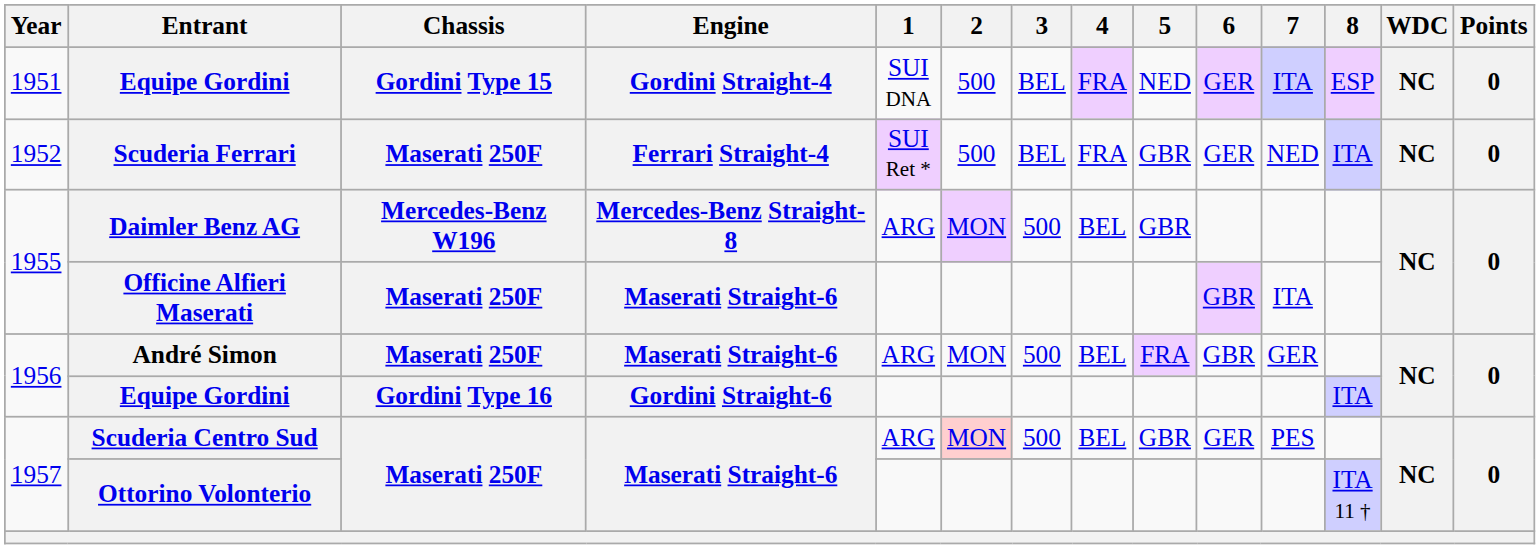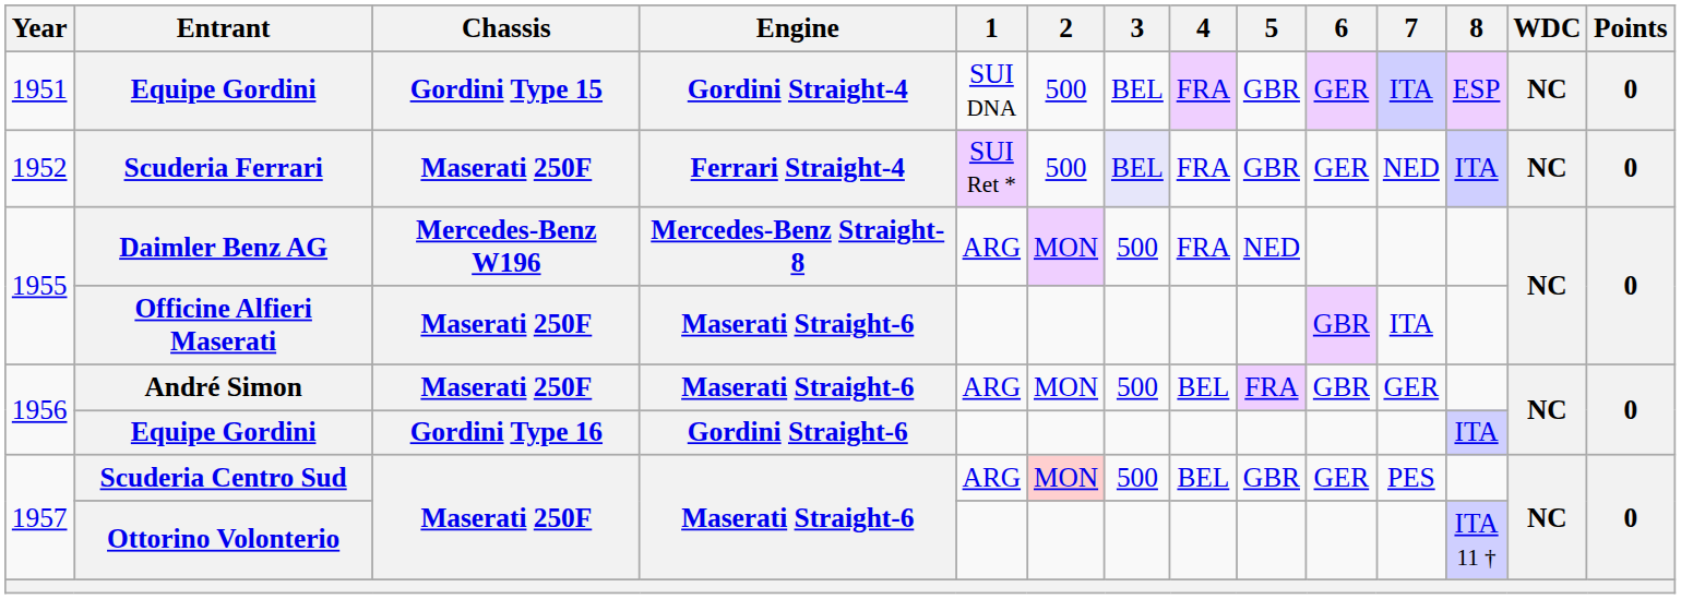1951 / Equipe Gordini | 5: NED -> GBR
Scuderia Ferrari | 3: no background -> lavender background
Daimler Benz AG | 4: BEL -> FRA
Daimler Benz AG | 5: GBR -> NED
